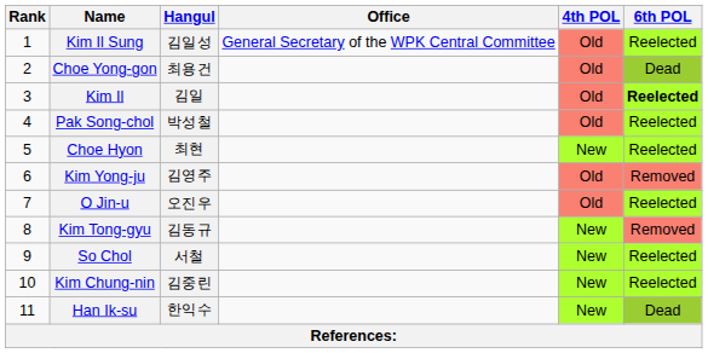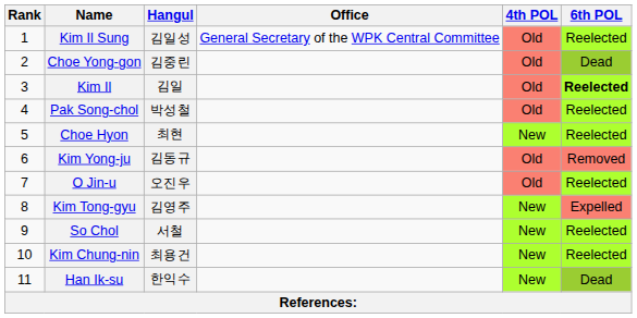Choe Yong-gon | Hangul: 최용건 -> 김중린
Kim Yong-ju | Hangul: 김영주 -> 김동규
Kim Tong-gyu | Hangul: 김동규 -> 김영주
Kim Tong-gyu | 6th POL: Removed -> Expelled
Kim Chung-nin | Hangul: 김중린 -> 최용건
